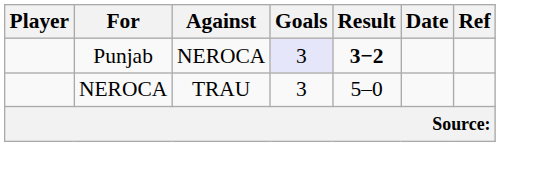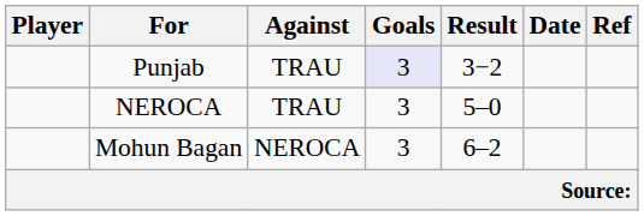Punjab | Against: NEROCA -> TRAU
Punjab | Result: bold -> normal
+ row: Mohun Bagan | NEROCA | 3 | 6–2
